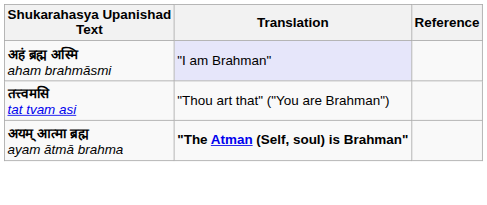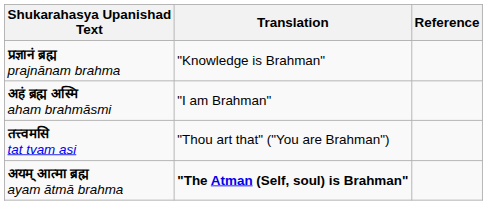+ row: प्रज्ञानं ब्रह्म prajnānam brahma | "Knowledge is Brahman"
अहं ब्रह्म अस्मि aham brahmāsmi | Translation: lavender background -> no background
